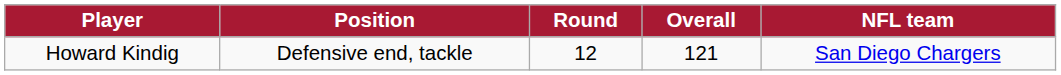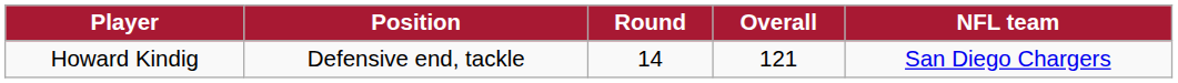Howard Kindig | Round: 12 -> 14
